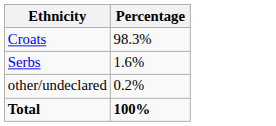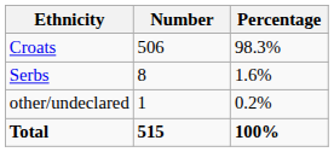+ column: Number | 506 | 8 | 1 | 515
